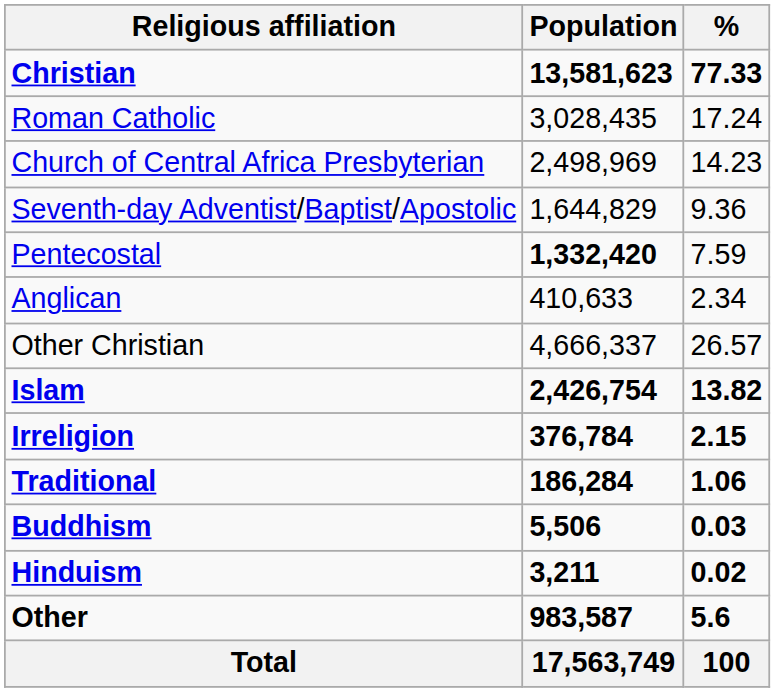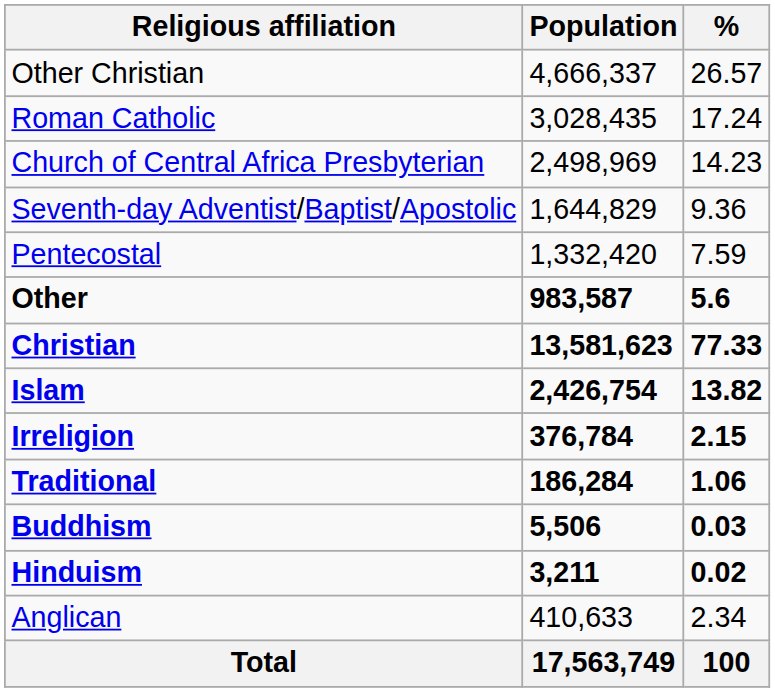rows swapped: Christian <-> Other Christian
Pentecostal | Population: bold -> normal
rows swapped: Anglican <-> Other
